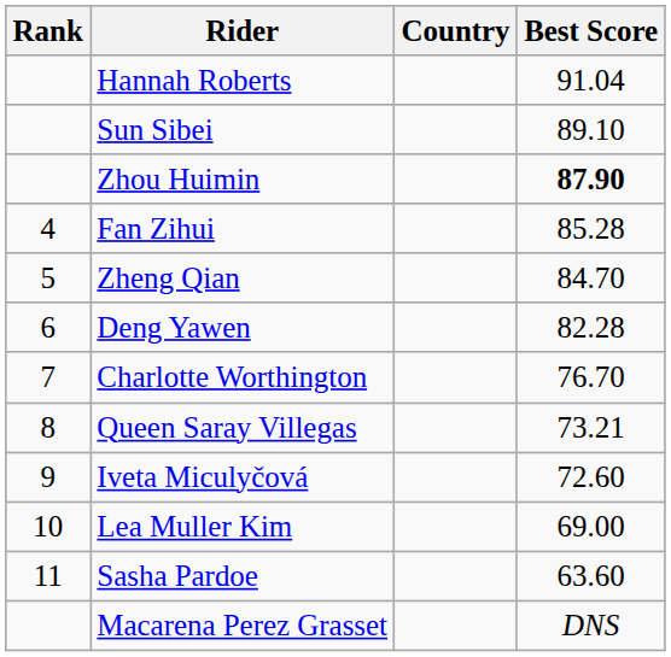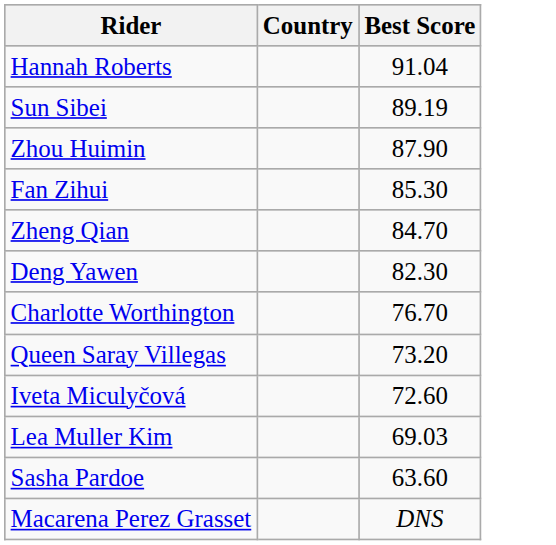- column: Rank | 4 | 5 | 6 | 7 | 8 | 9 | 10 | 11
Sun Sibei | Best Score: 89.10 -> 89.19
Zhou Huimin | Best Score: bold -> normal
Fan Zihui | Best Score: 85.28 -> 85.30
Deng Yawen | Best Score: 82.28 -> 82.30
Queen Saray Villegas | Best Score: 73.21 -> 73.20
Lea Muller Kim | Best Score: 69.00 -> 69.03
